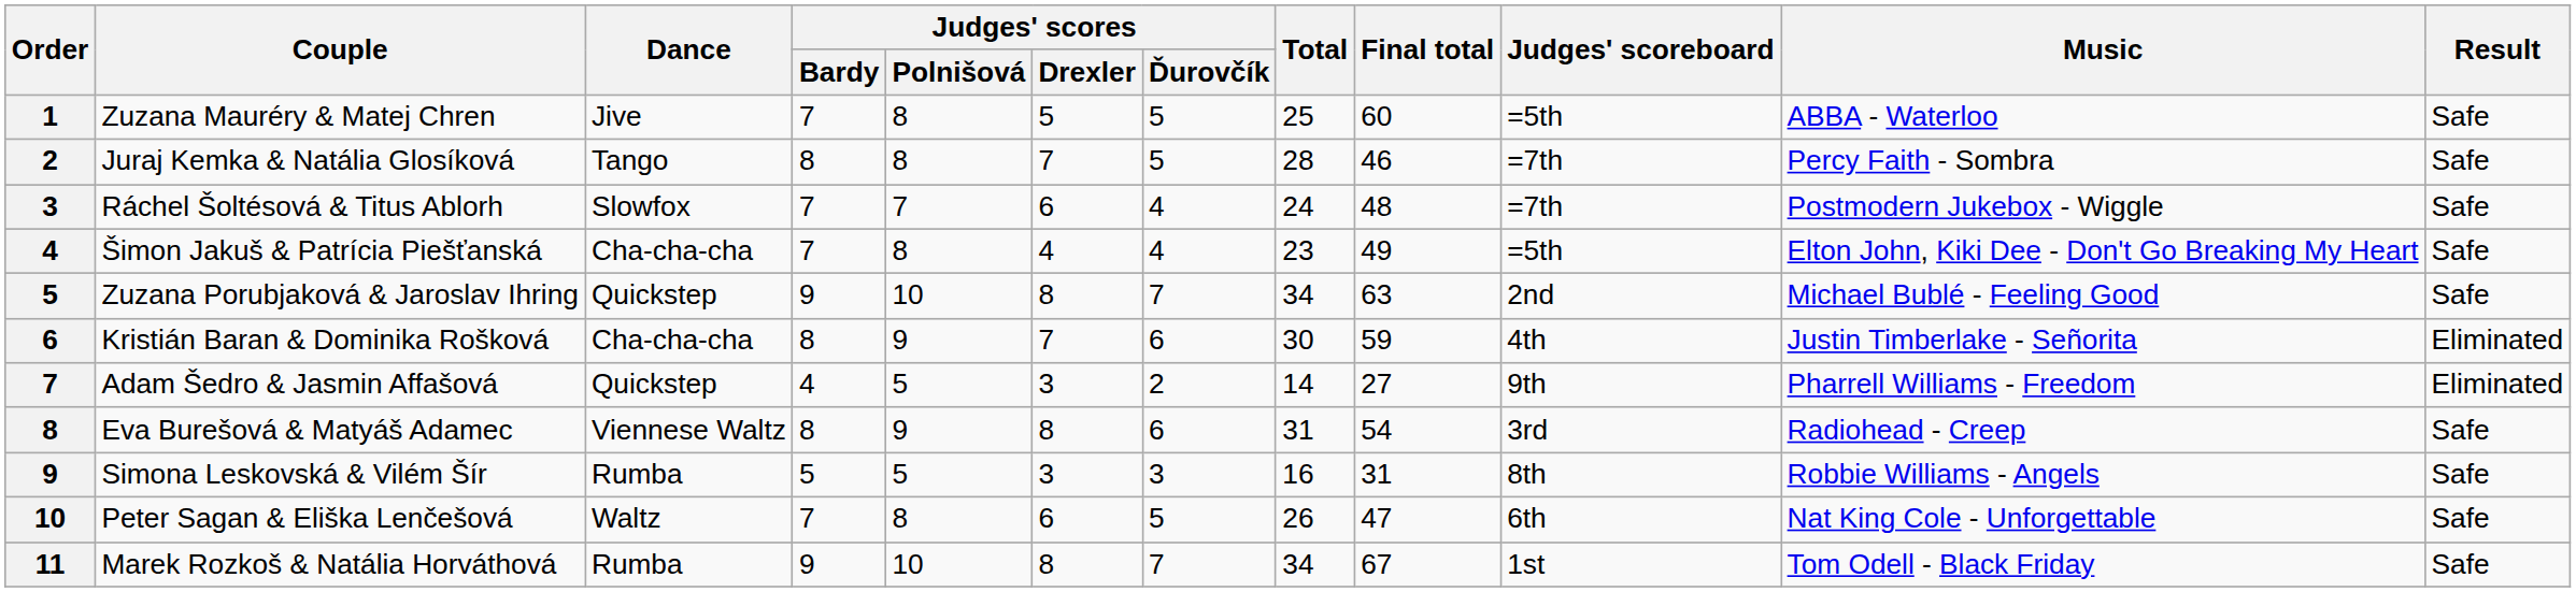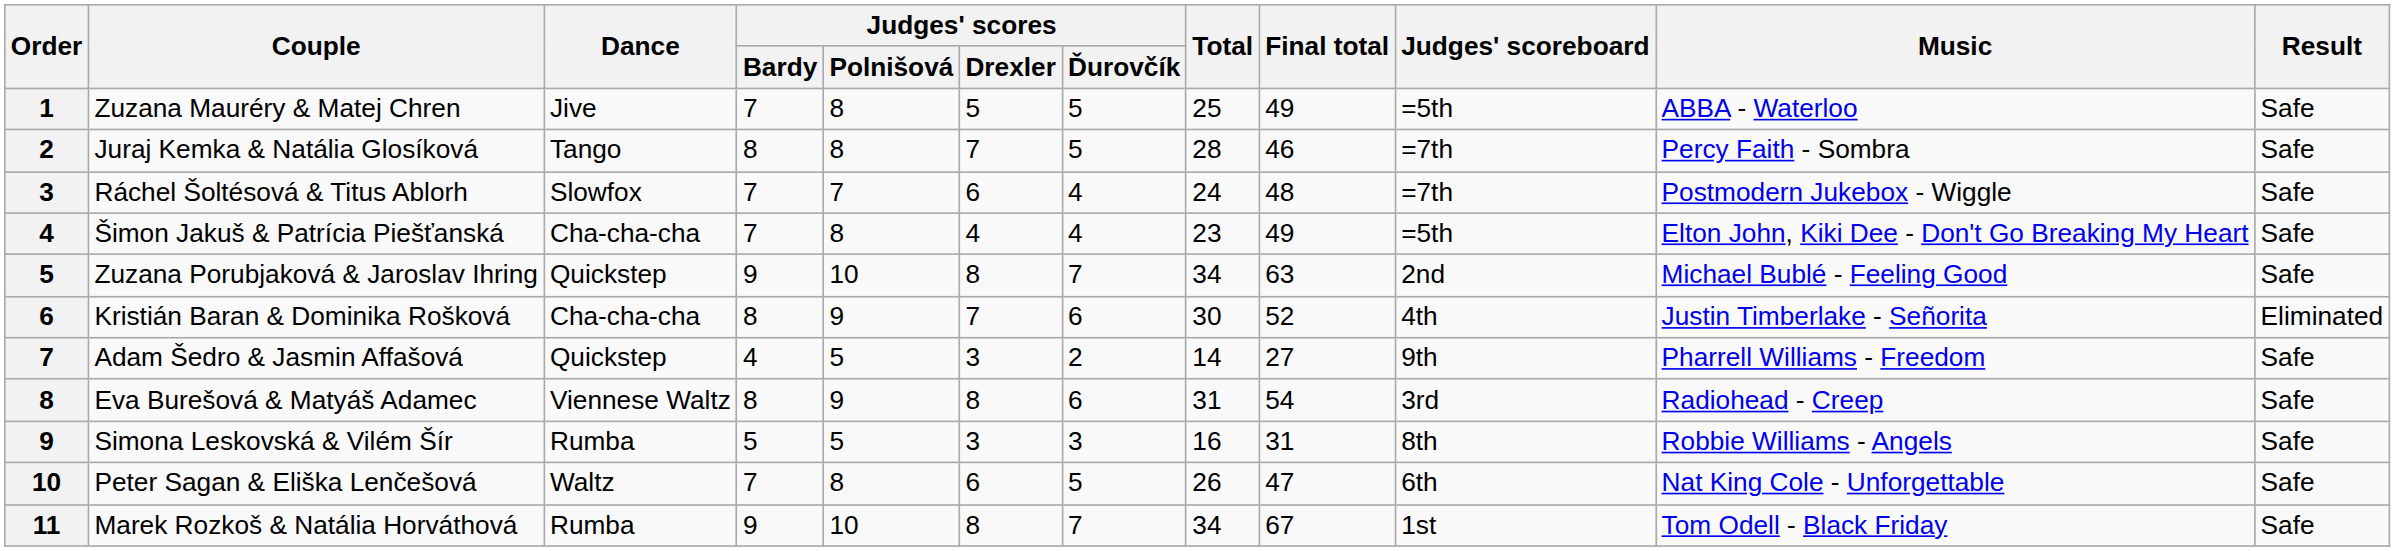Zuzana Mauréry & Matej Chren | Final total: 60 -> 49
Kristián Baran & Dominika Rošková | Final total: 59 -> 52
Adam Šedro & Jasmin Affašová | Result: Eliminated -> Safe
